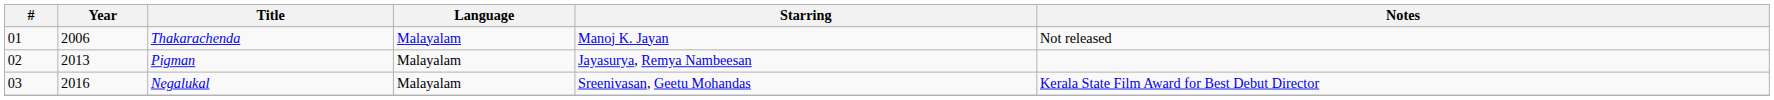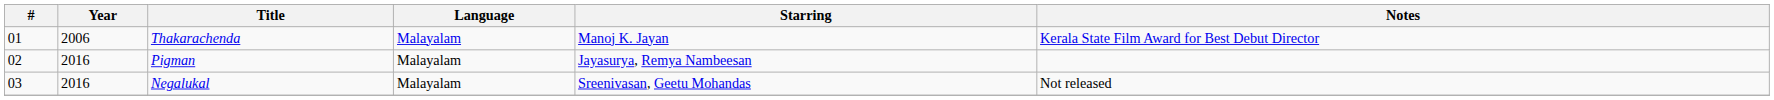Thakarachenda | Notes: Not released -> Kerala State Film Award for Best Debut Director
Pigman | Year: 2013 -> 2016
Negalukal | Notes: Kerala State Film Award for Best Debut Director -> Not released
